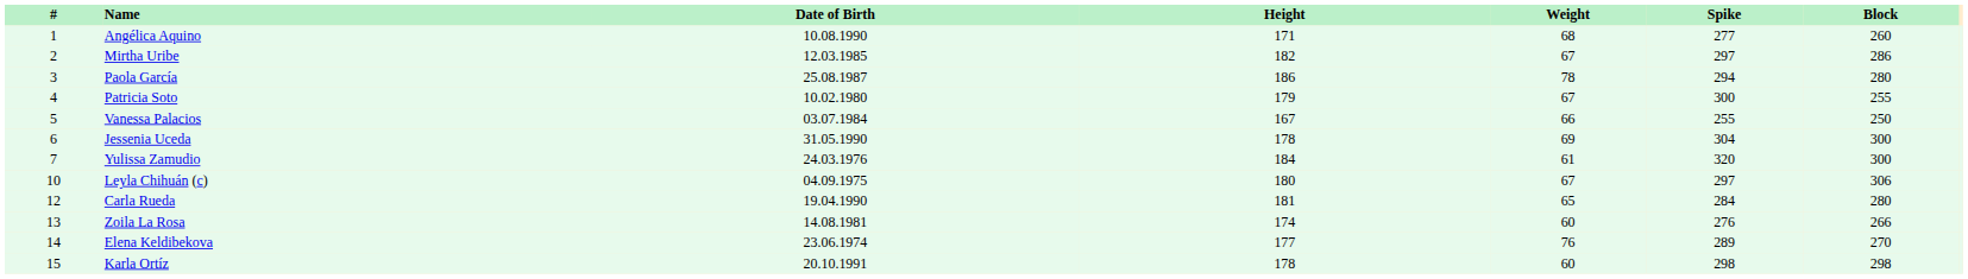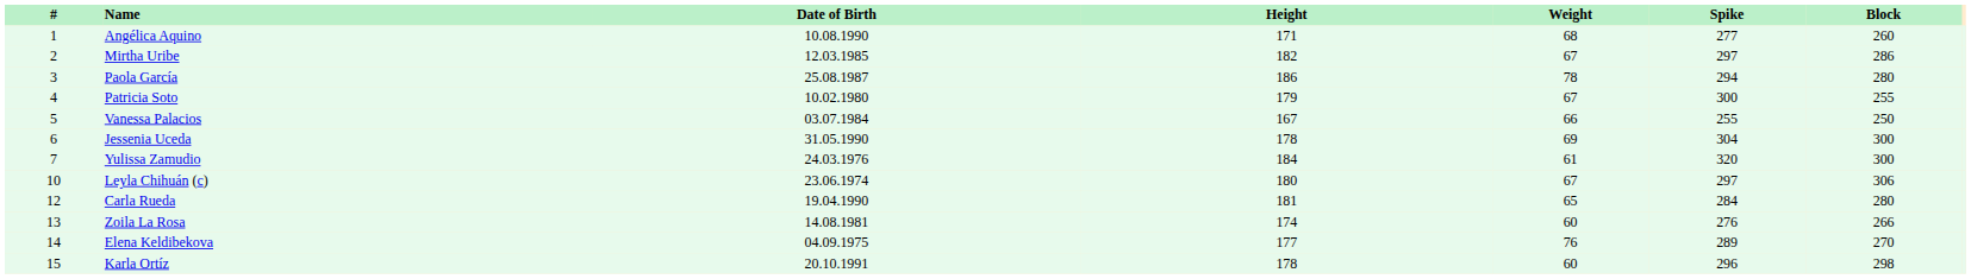Leyla Chihuán (c) | Date of Birth: 04.09.1975 -> 23.06.1974
Elena Keldibekova | Date of Birth: 23.06.1974 -> 04.09.1975
Karla Ortíz | Spike: 298 -> 296
